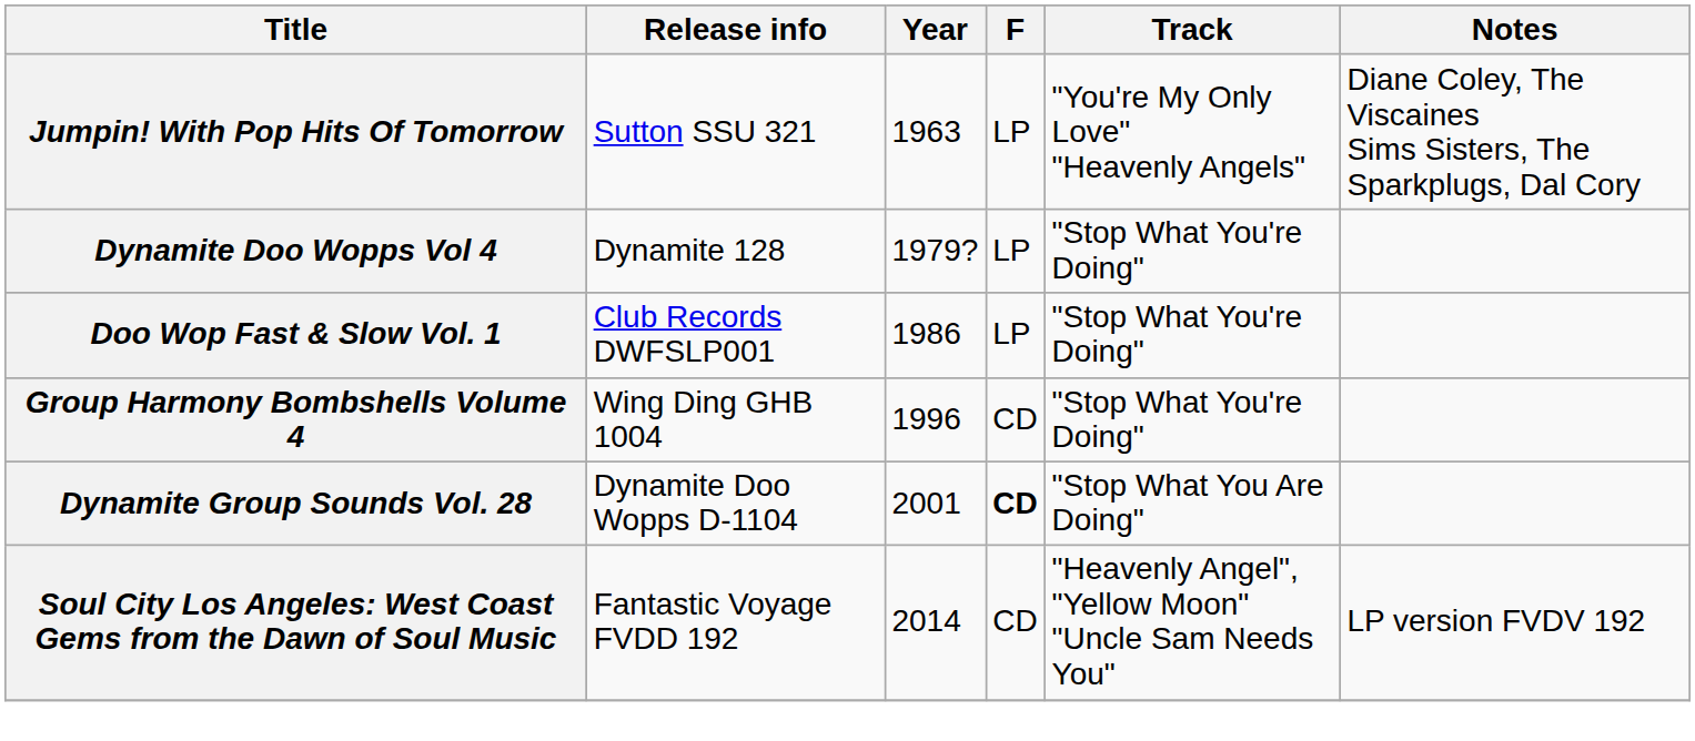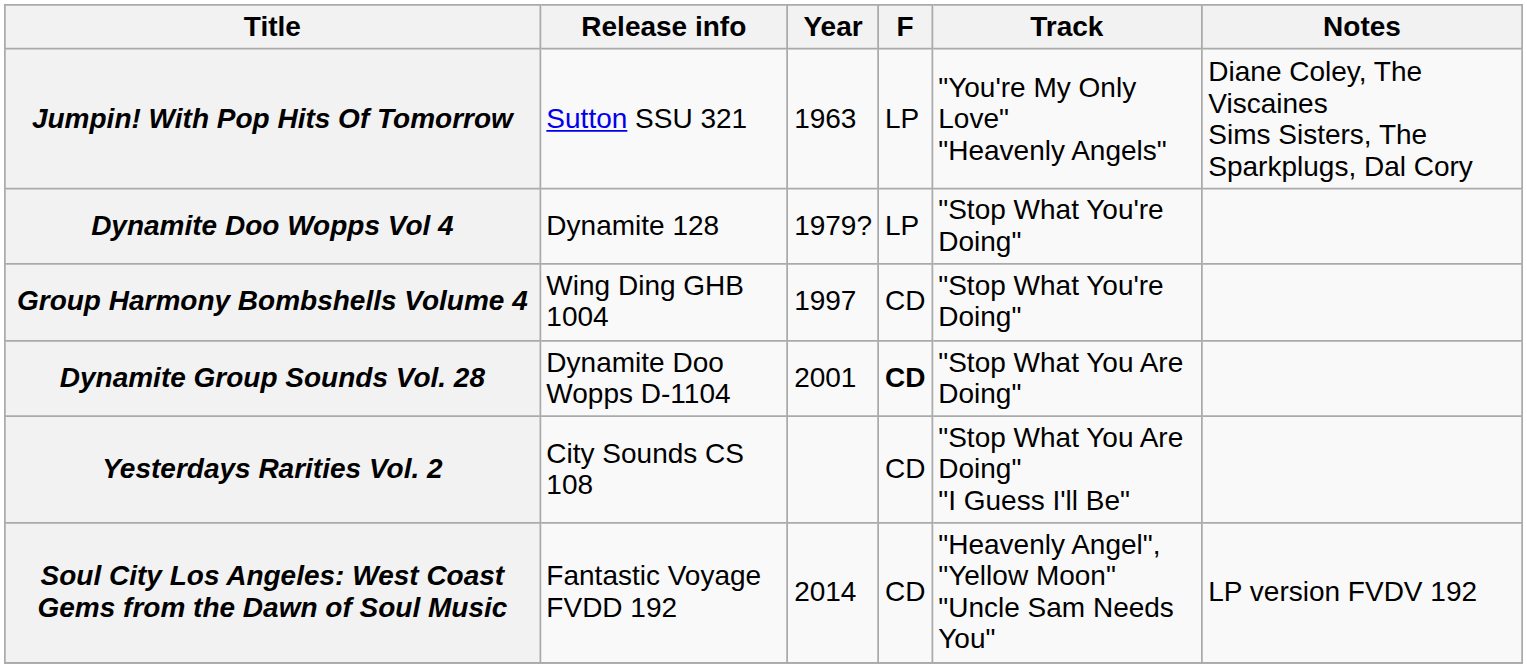- row: Doo Wop Fast & Slow Vol. 1 | Club Records DWFSLP001 | 1986 | LP | "Stop What You're Doing"
Group Harmony Bombshells Volume 4 | Year: 1996 -> 1997
+ row: Yesterdays Rarities Vol. 2 | City Sounds CS 108 | CD | "Stop What You Are Doing" "I Guess I'll Be"
